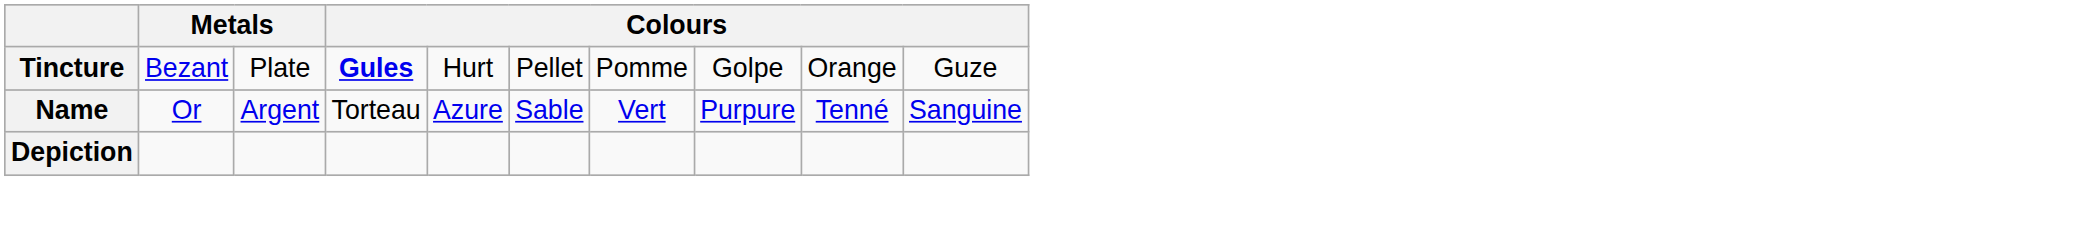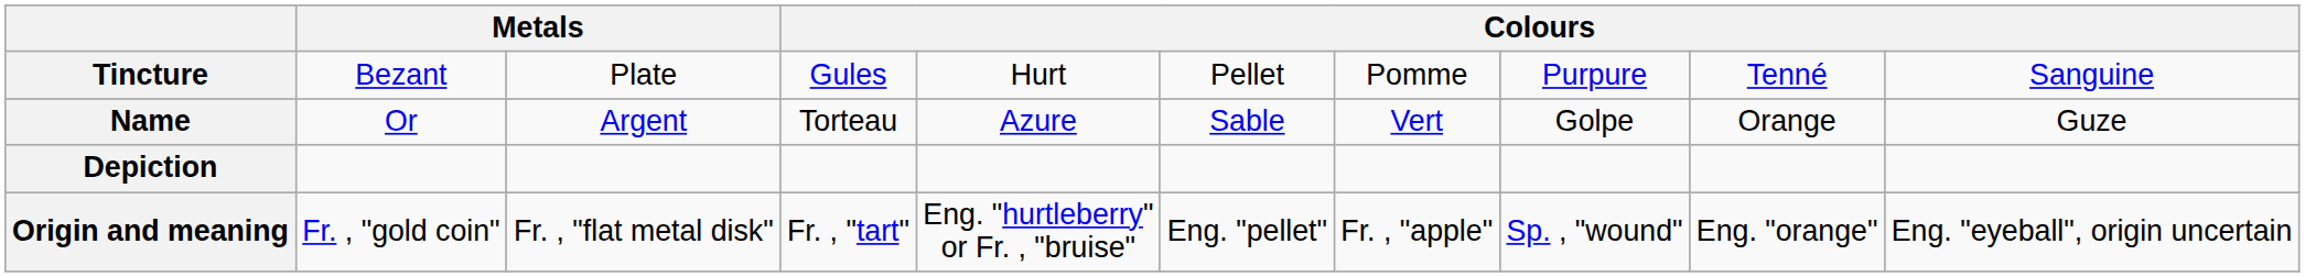Tincture | column 4: bold -> normal
Tincture | column 8: Golpe -> Purpure
Tincture | column 9: Orange -> Tenné
Tincture | column 10: Guze -> Sanguine
Name | column 8: Purpure -> Golpe
Name | column 9: Tenné -> Orange
Name | column 10: Sanguine -> Guze
+ row: Origin and meaning | Fr. , "gold coin" | Fr. , "flat metal disk" | Fr. , "tart" | Eng. "hurtleberry" or Fr. , "bruise" | Eng. "pellet" | Fr. , "apple" | Sp. , "wound" | Eng. "orange" | Eng. "eyeball", origin uncertain
